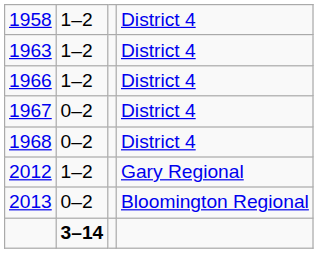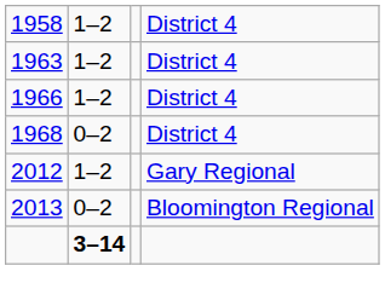- row: 1967 | 0–2 | District 4
